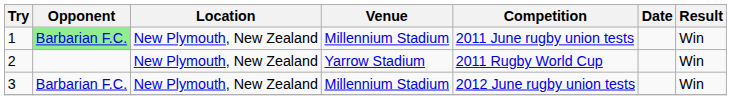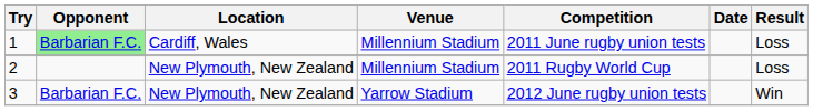1 | Location: New Plymouth, New Zealand -> Cardiff, Wales
1 | Result: Win -> Loss
2 | Venue: Yarrow Stadium -> Millennium Stadium
2 | Result: Win -> Loss
3 | Venue: Millennium Stadium -> Yarrow Stadium
